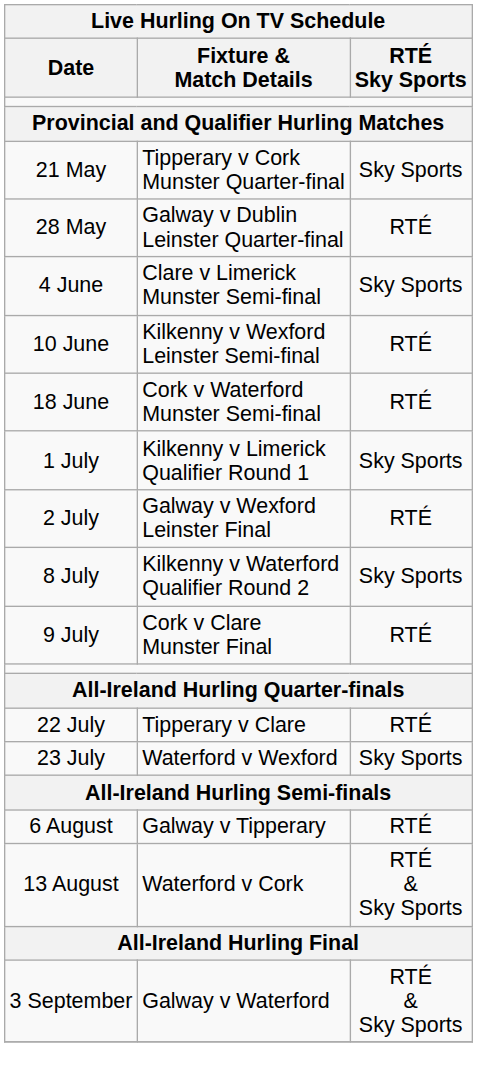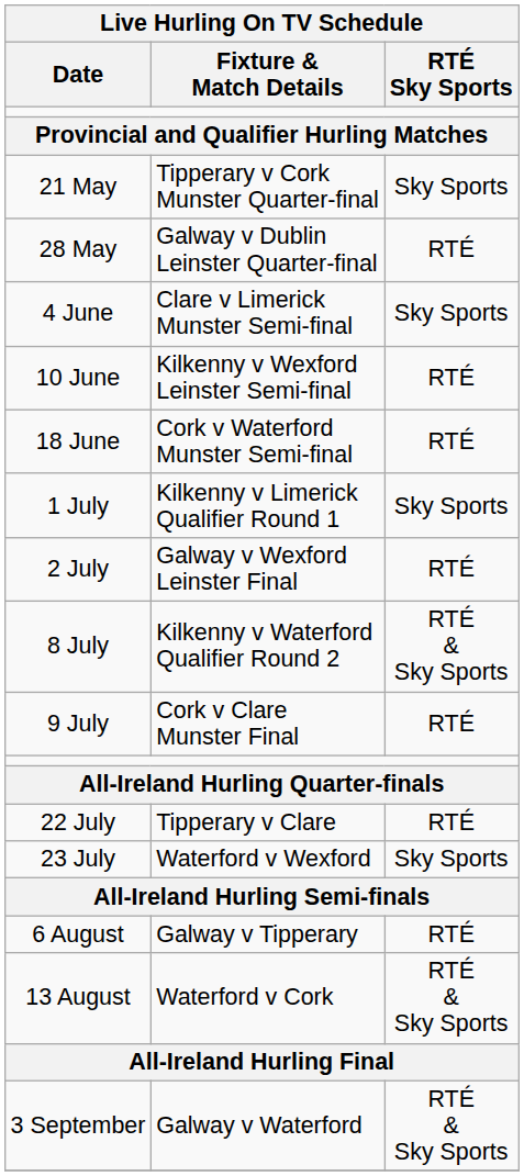8 July | RTÉ Sky Sports: Sky Sports -> RTÉ & Sky Sports
